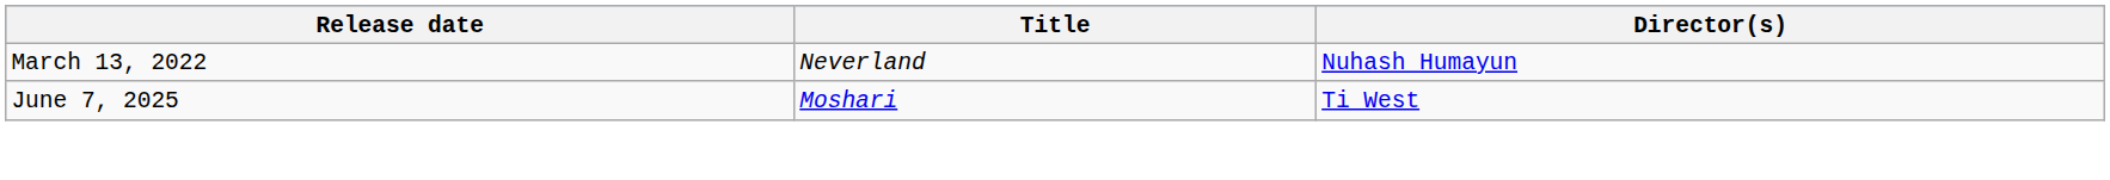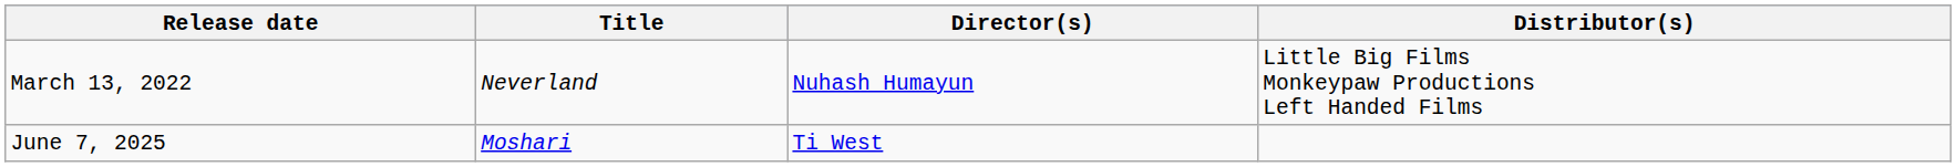+ column: Distributor(s) | Little Big Films Monkeypaw Productions Left Handed Films
